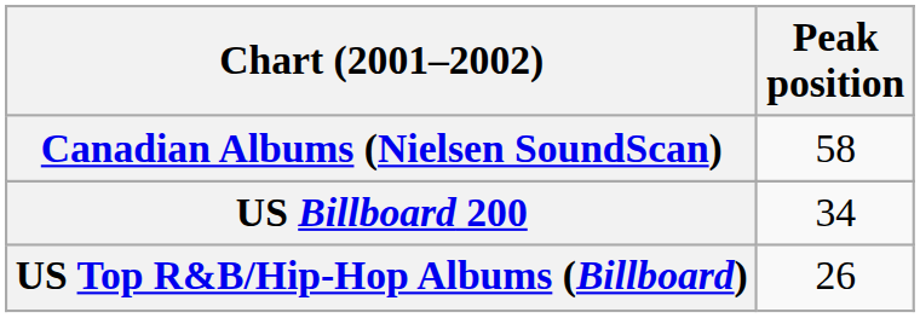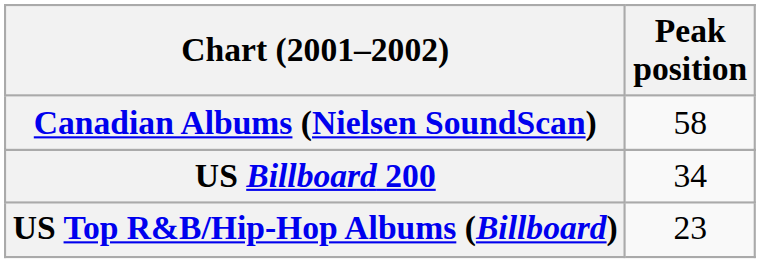US Top R&B/Hip-Hop Albums (Billboard) | Peak position: 26 -> 23
